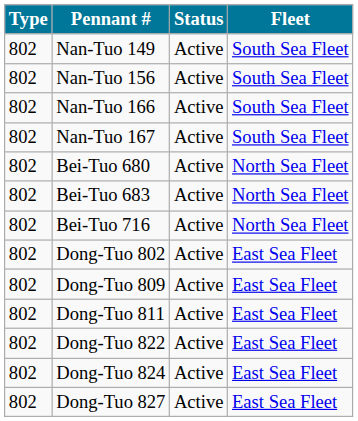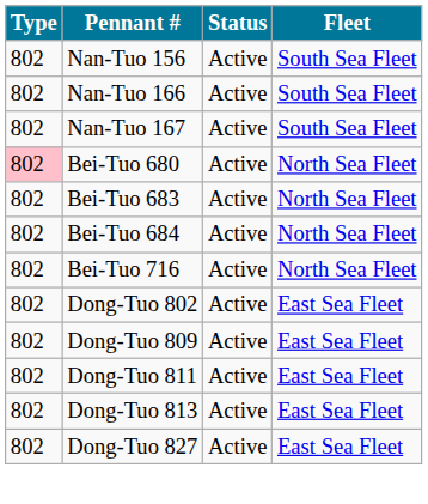- row: 802 | Nan-Tuo 149 | Active | South Sea Fleet
Bei-Tuo 680 | Type: no background -> pink background
+ row: 802 | Bei-Tuo 684 | Active | North Sea Fleet
+ row: 802 | Dong-Tuo 813 | Active | East Sea Fleet
- row: 802 | Dong-Tuo 822 | Active | East Sea Fleet
- row: 802 | Dong-Tuo 824 | Active | East Sea Fleet
